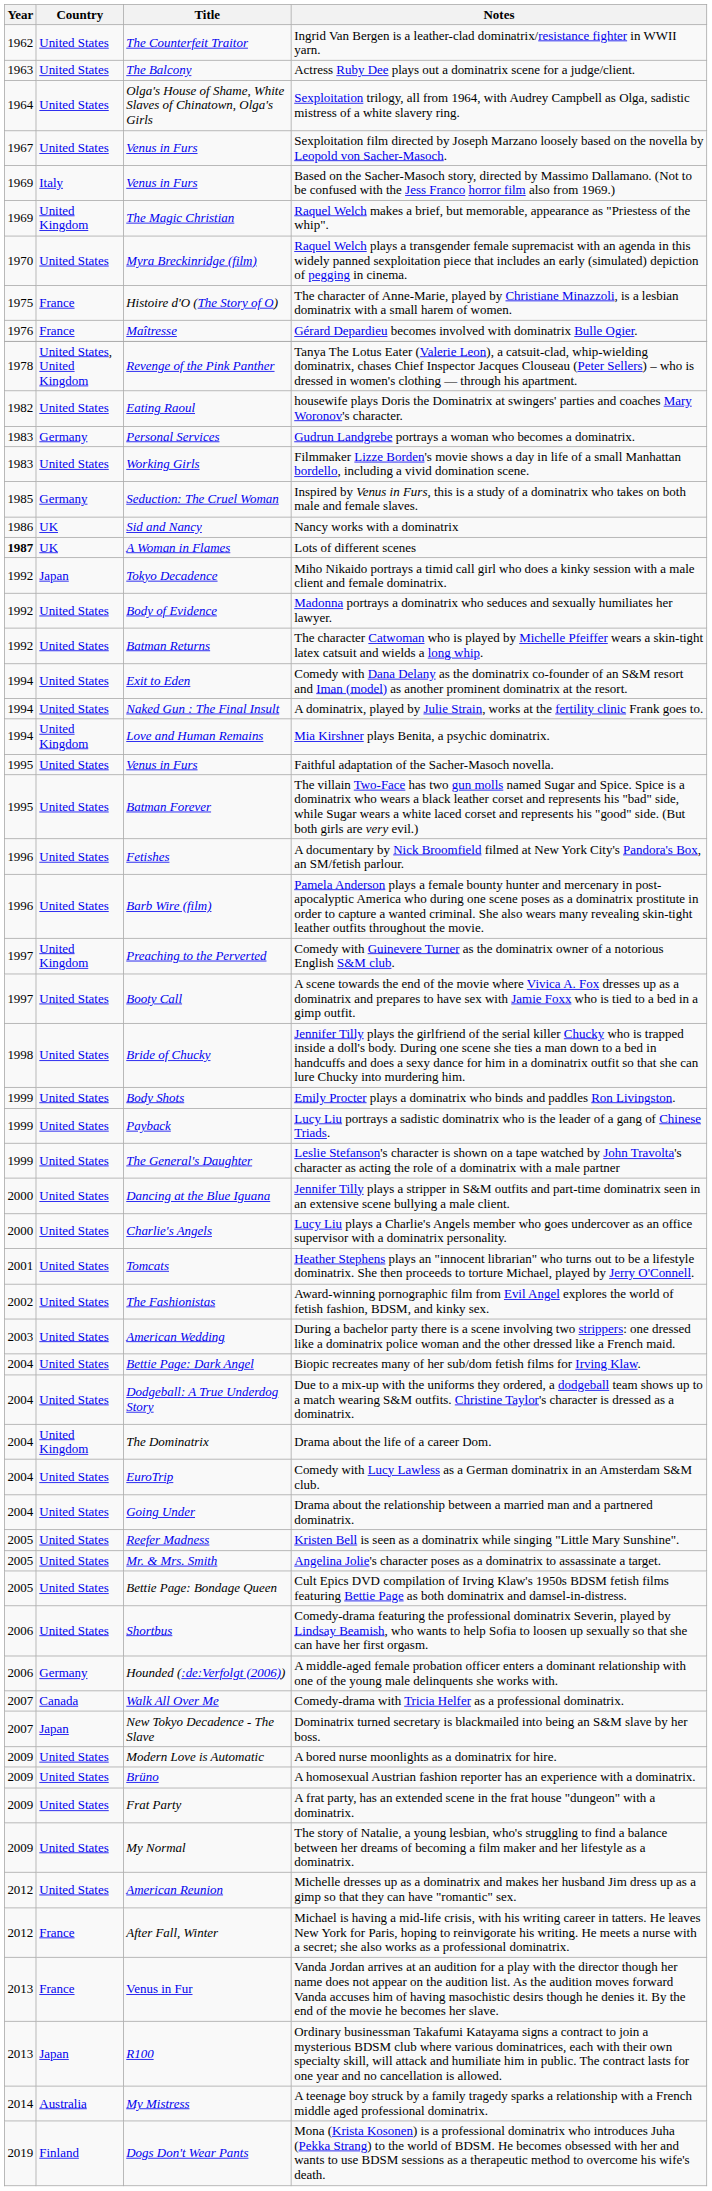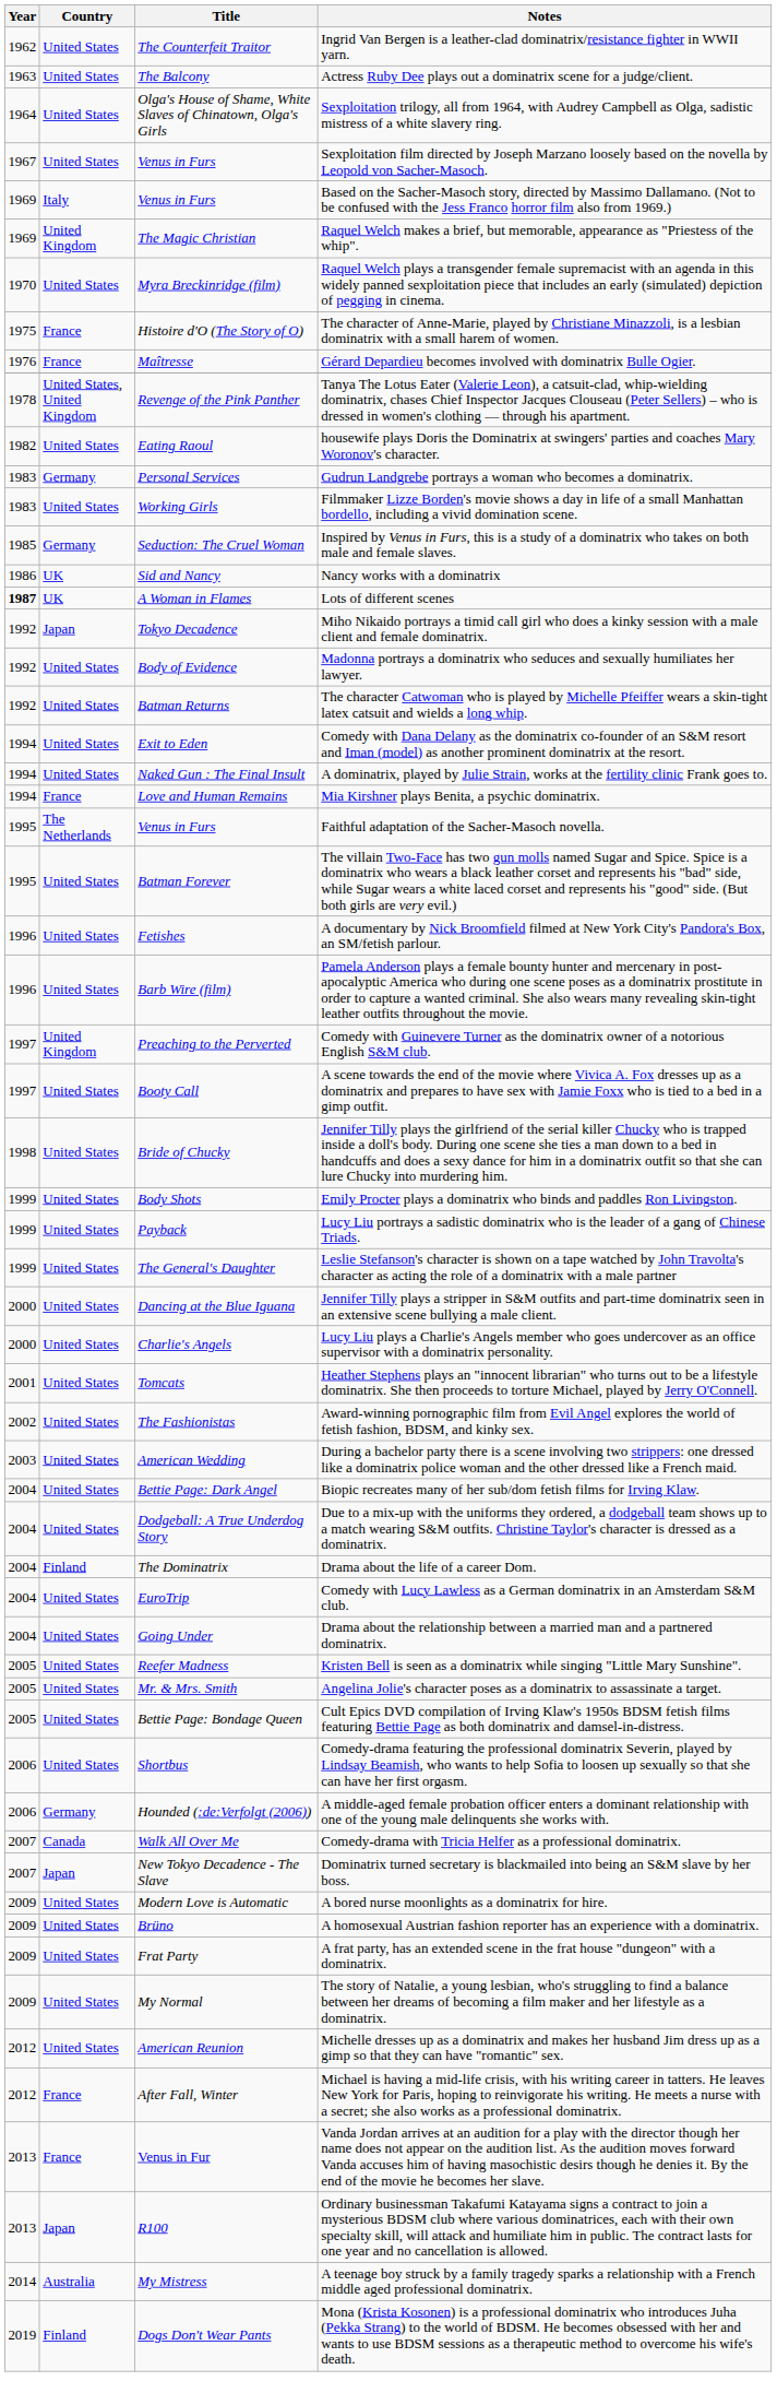Mia Kirshner plays Benita, a psychic dominatrix. | Country: United Kingdom -> France
Faithful adaptation of the Sacher-Masoch novella. | Country: United States -> The Netherlands
Drama about the life of a career Dom. | Country: United Kingdom -> Finland
